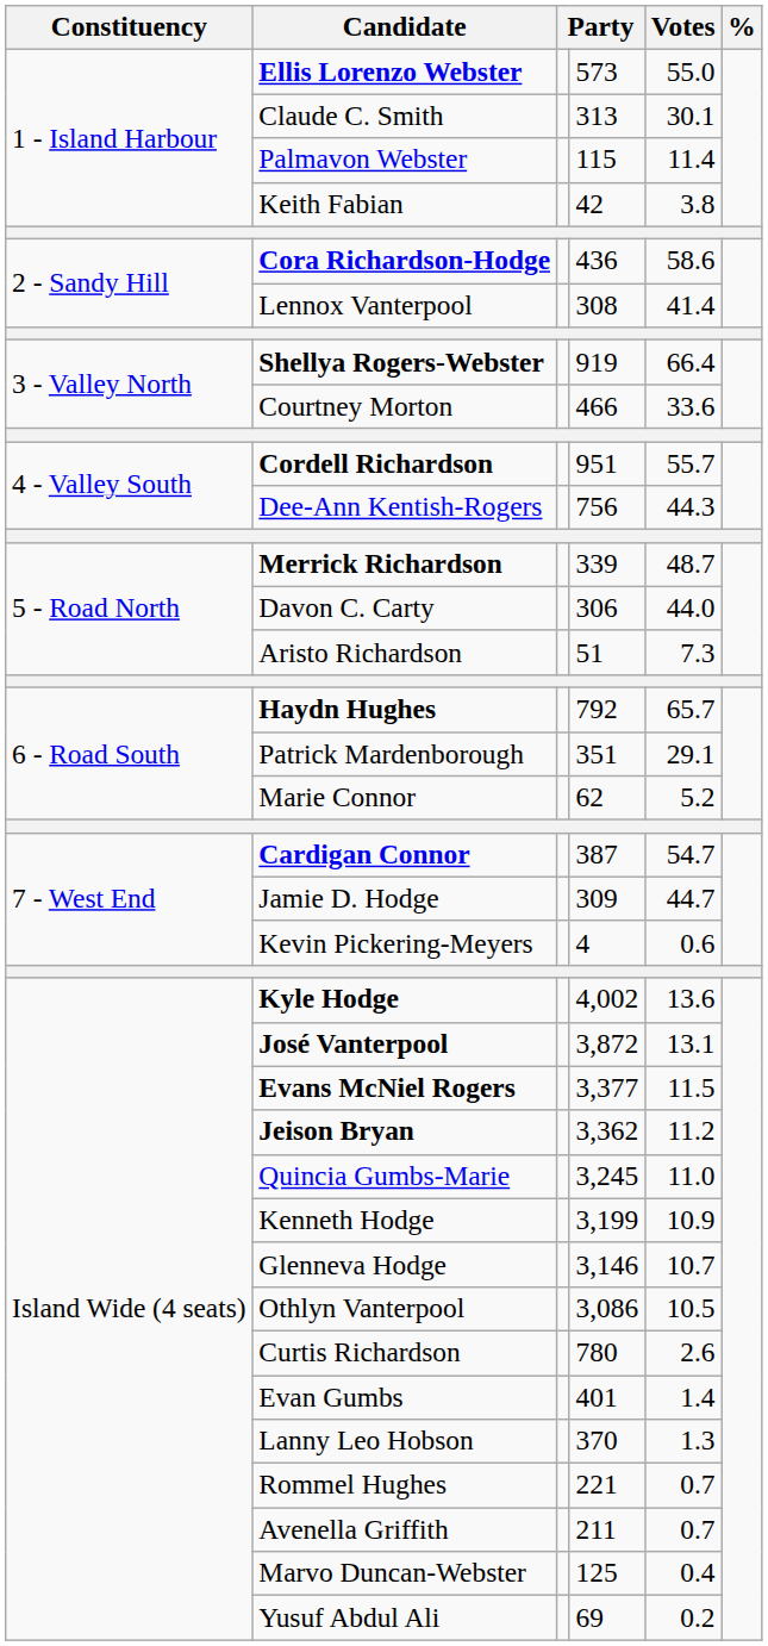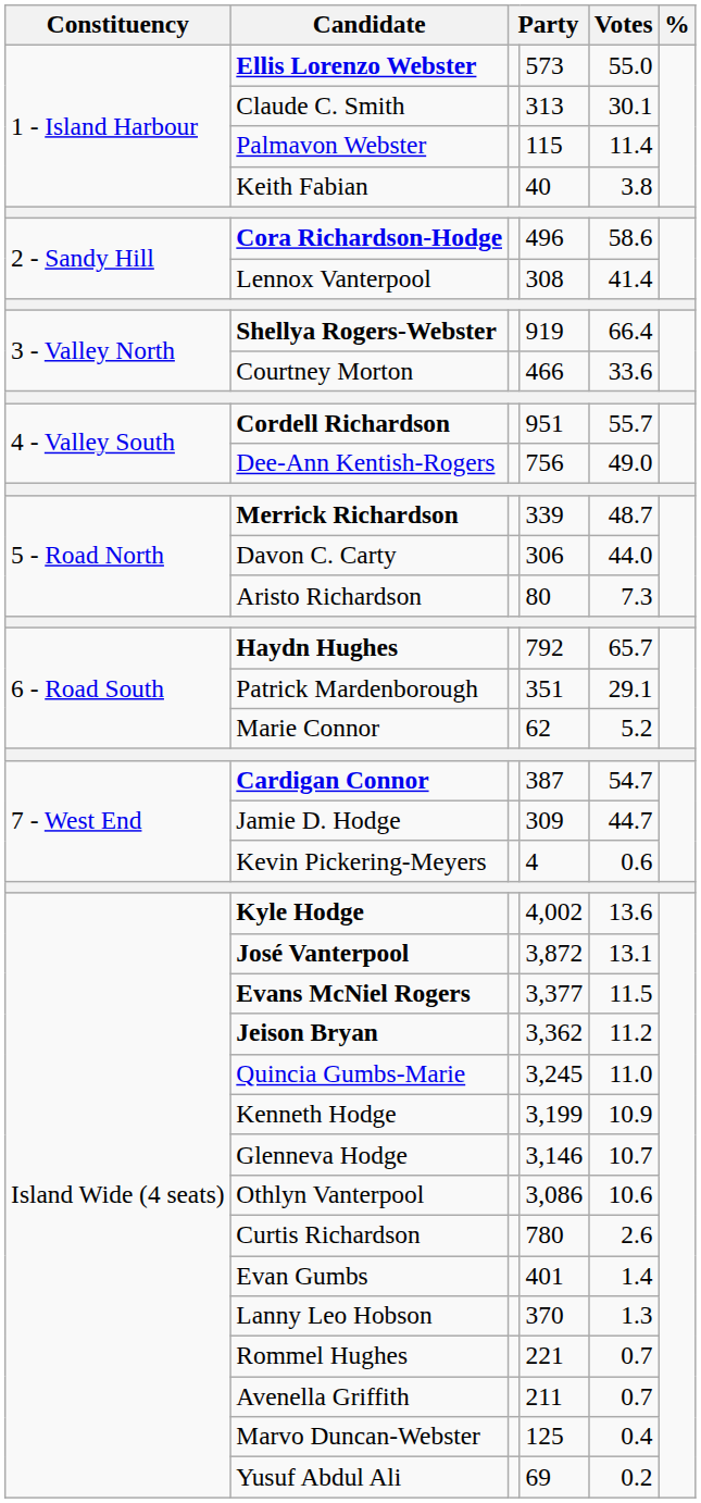Keith Fabian | column 4: 42 -> 40
Cora Richardson-Hodge | column 4: 436 -> 496
Dee-Ann Kentish-Rogers | Votes: 44.3 -> 49.0
Aristo Richardson | column 4: 51 -> 80
Othlyn Vanterpool | Votes: 10.5 -> 10.6
